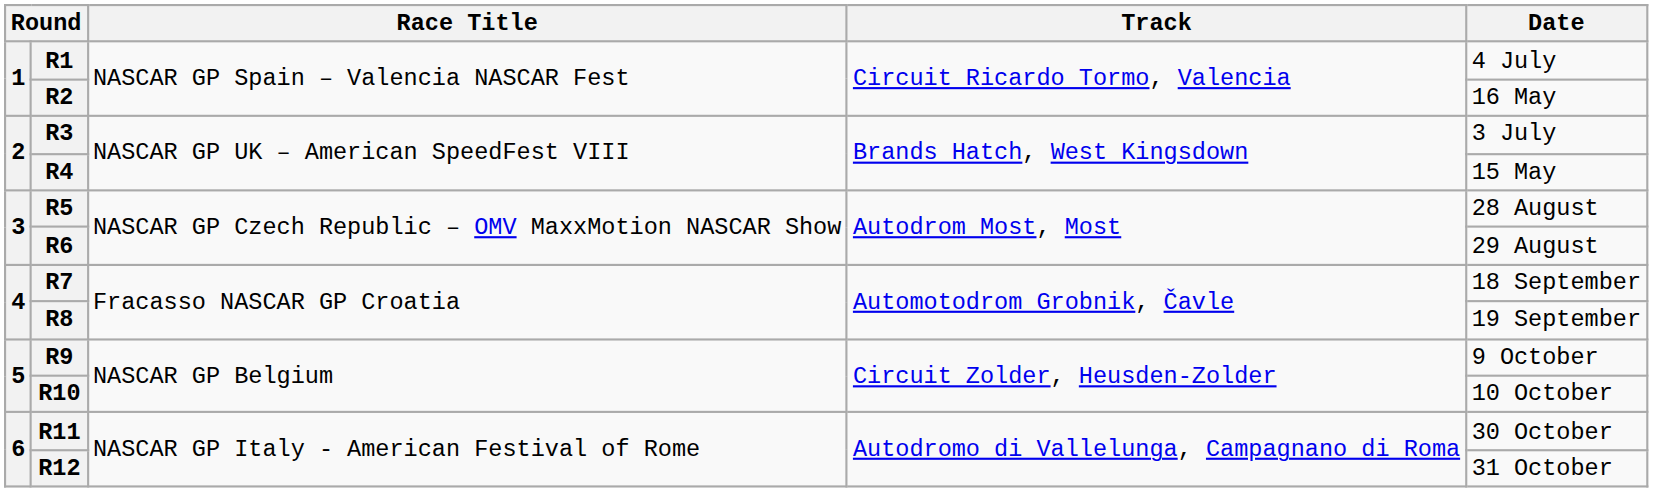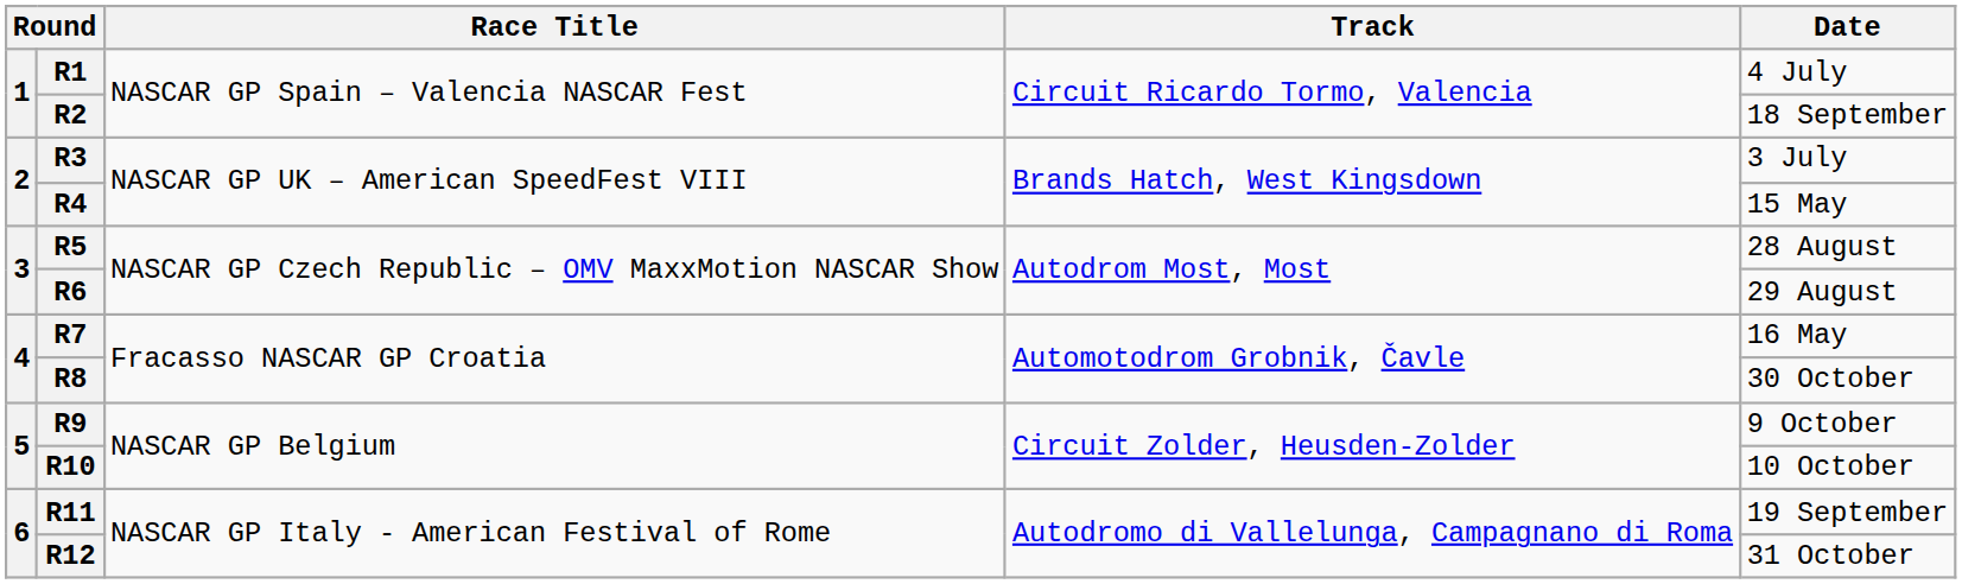R2 | Date: 16 May -> 18 September
R7 | Date: 18 September -> 16 May
R8 | Date: 19 September -> 30 October
R11 | Date: 30 October -> 19 September
